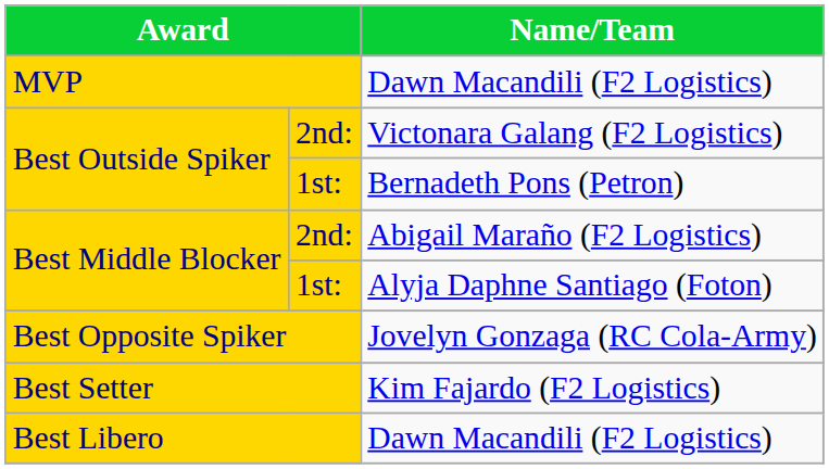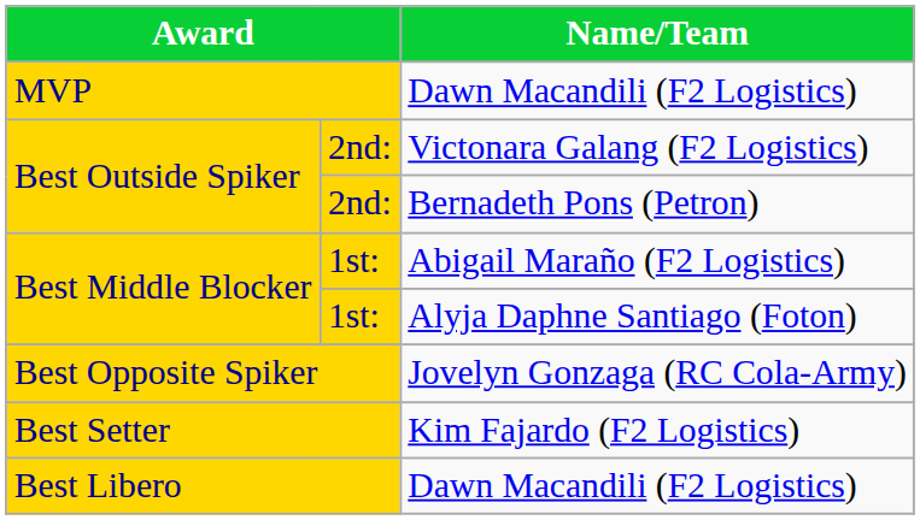Bernadeth Pons (Petron) | column 2: 1st: -> 2nd:
Abigail Maraño (F2 Logistics) | column 2: 2nd: -> 1st:
